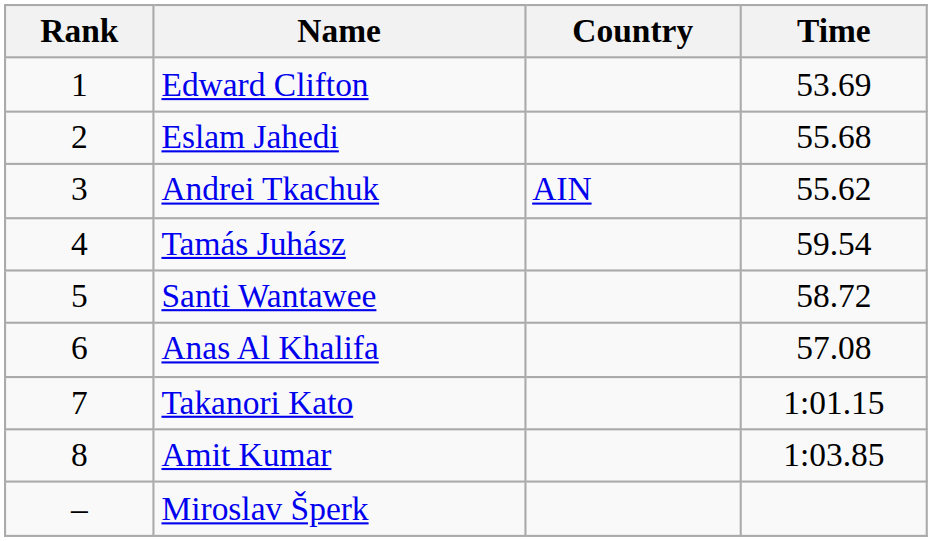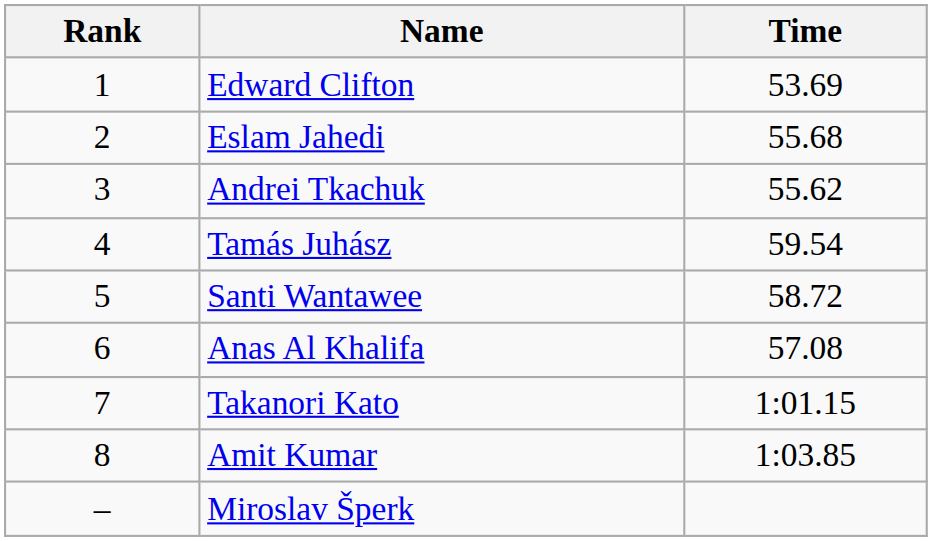- column: Country | AIN
